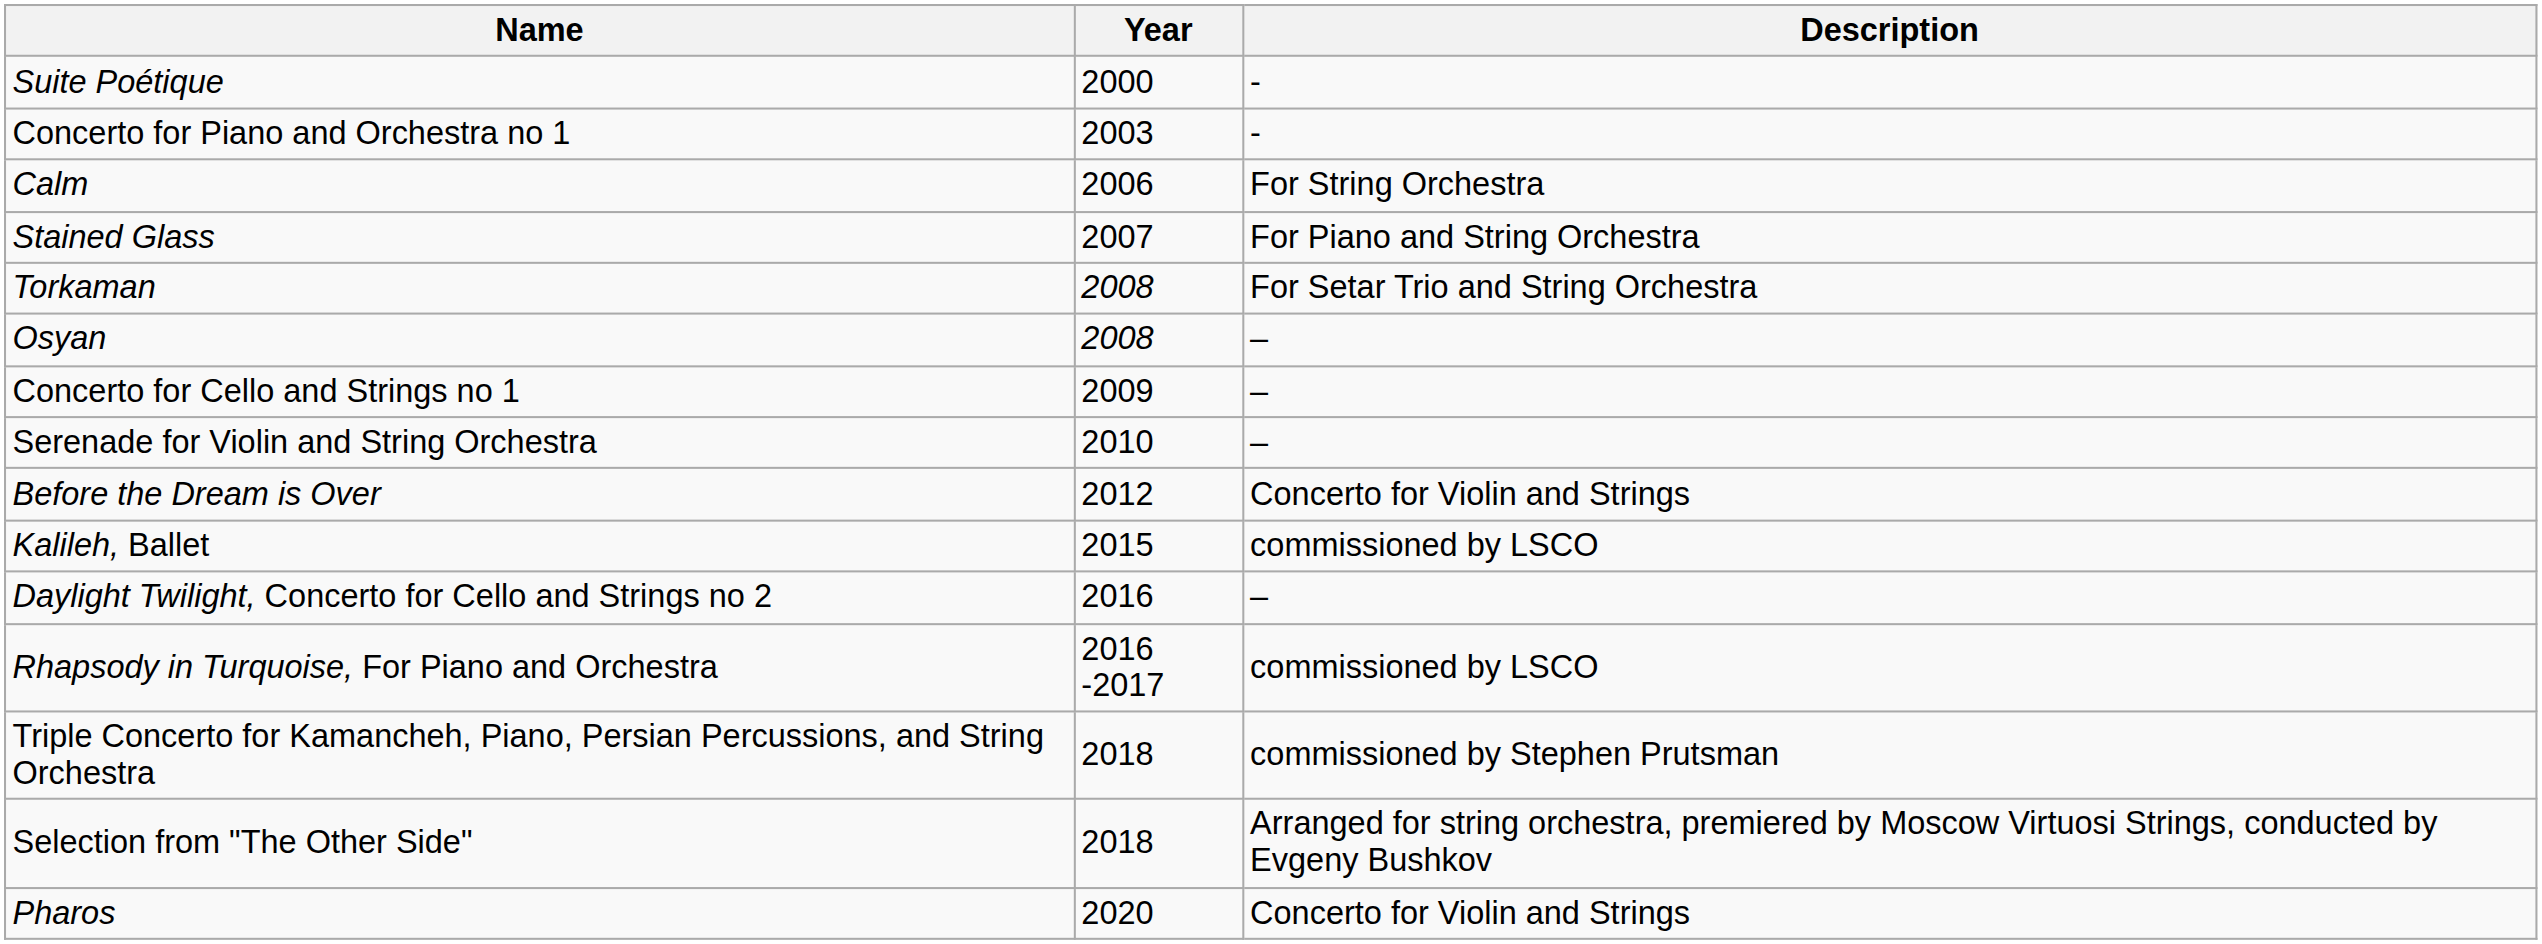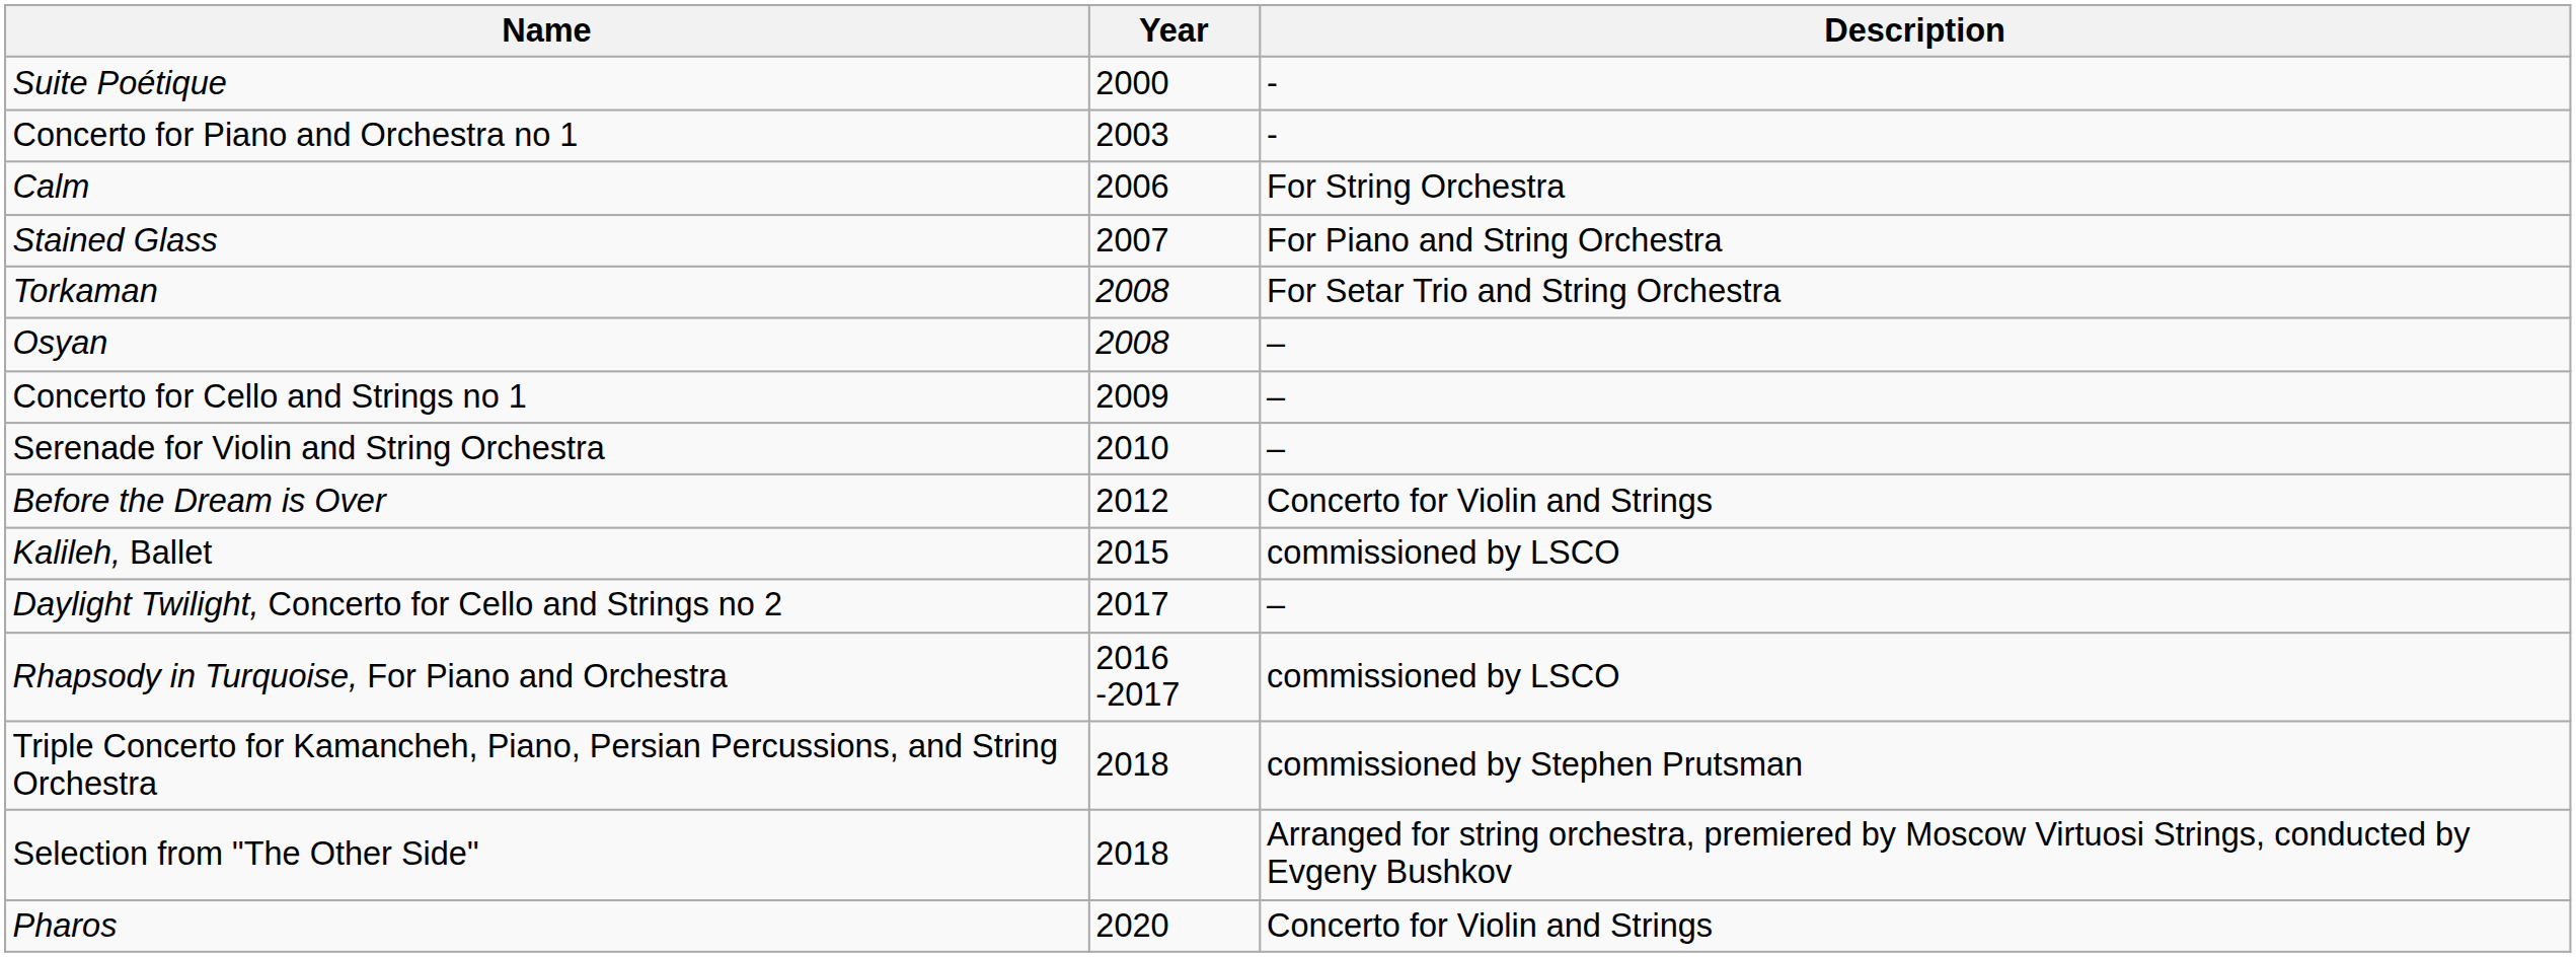Daylight Twilight, Concerto for Cello and Strings no 2 | Year: 2016 -> 2017
